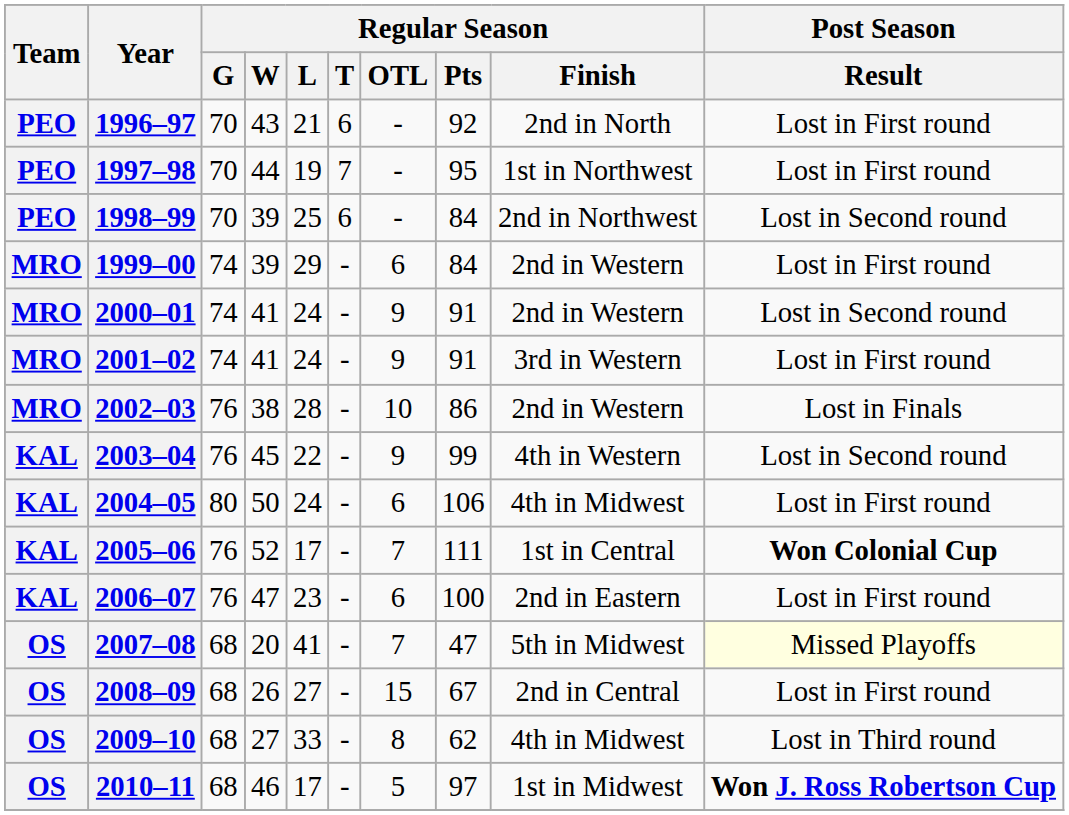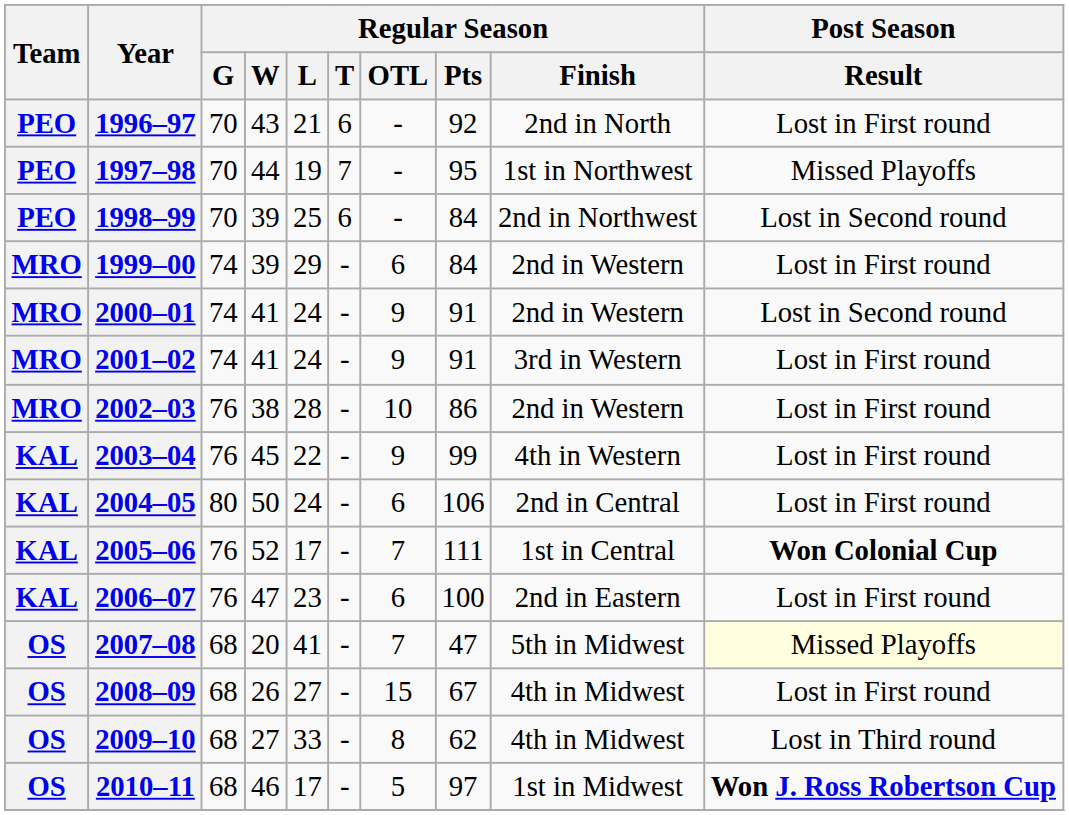1997–98 | Post Season / Result: Lost in First round -> Missed Playoffs
2002–03 | Post Season / Result: Lost in Finals -> Lost in First round
2003–04 | Post Season / Result: Lost in Second round -> Lost in First round
2004–05 | Regular Season / Finish: 4th in Midwest -> 2nd in Central
2008–09 | Regular Season / Finish: 2nd in Central -> 4th in Midwest
